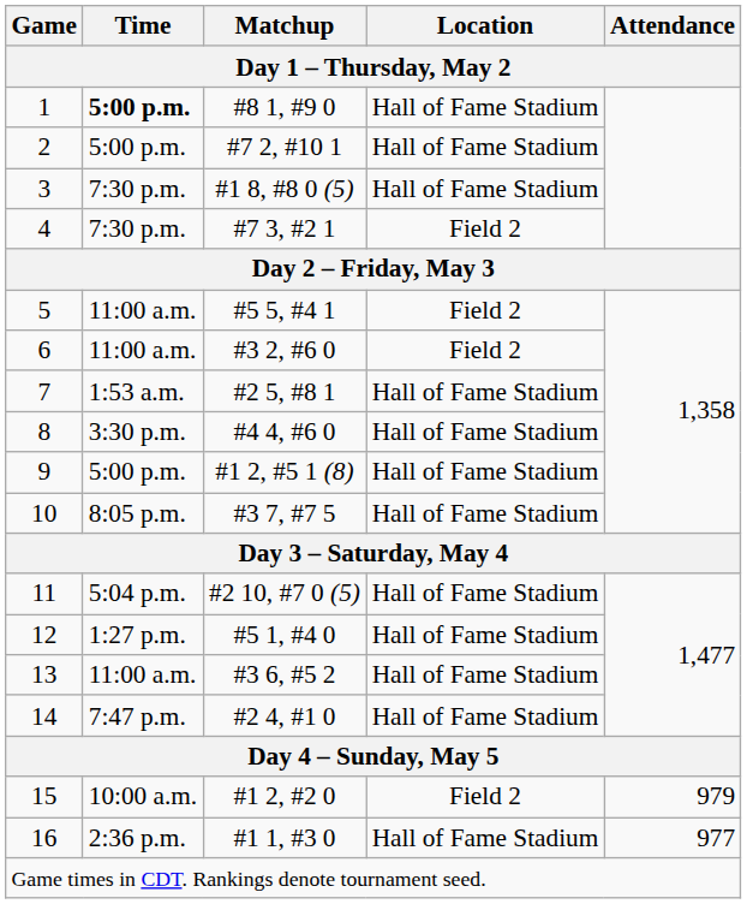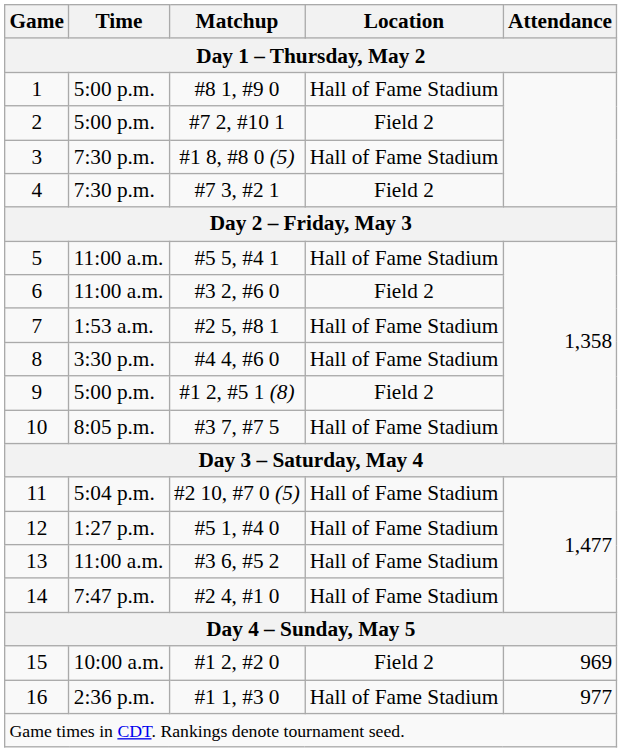1 | Time: bold -> normal
2 | Location: Hall of Fame Stadium -> Field 2
5 | Location: Field 2 -> Hall of Fame Stadium
9 | Location: Hall of Fame Stadium -> Field 2
15 | Attendance: 979 -> 969
